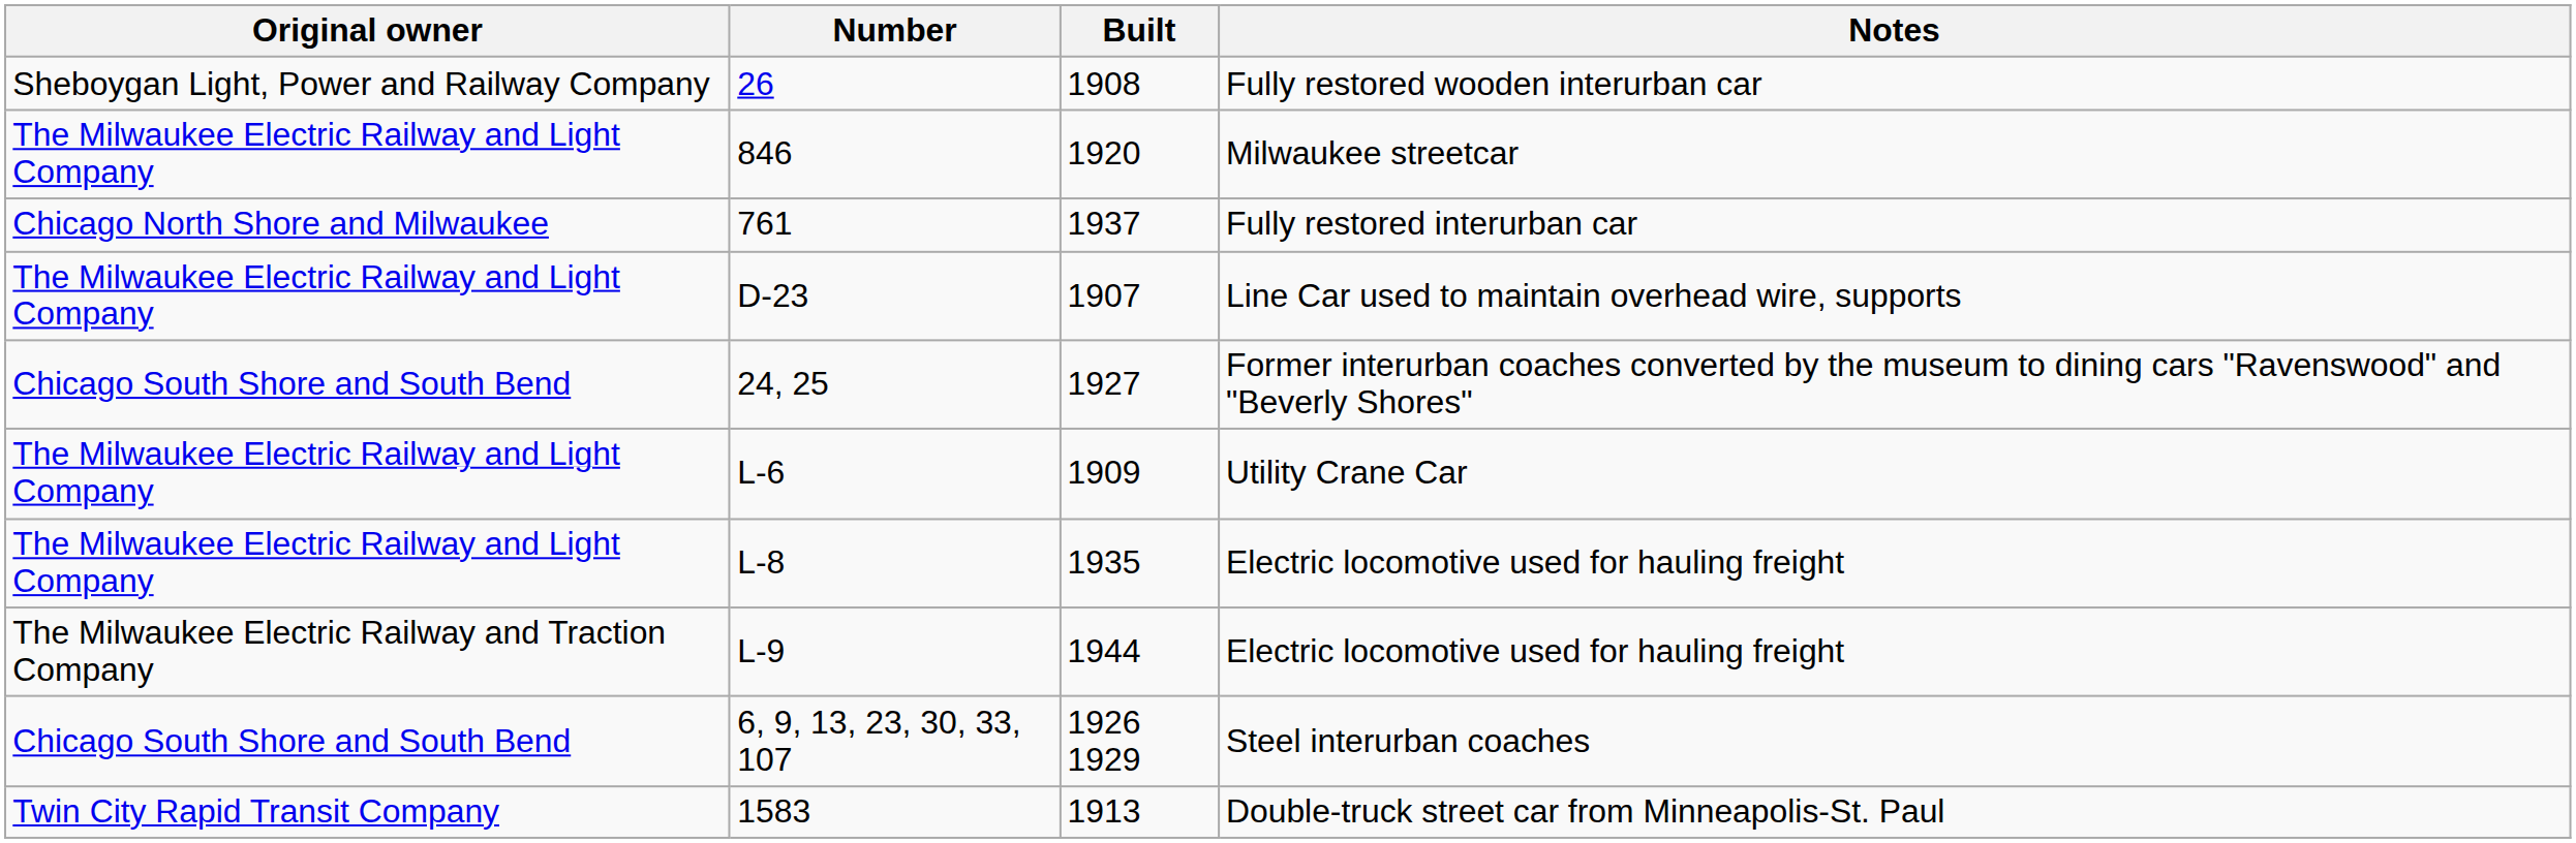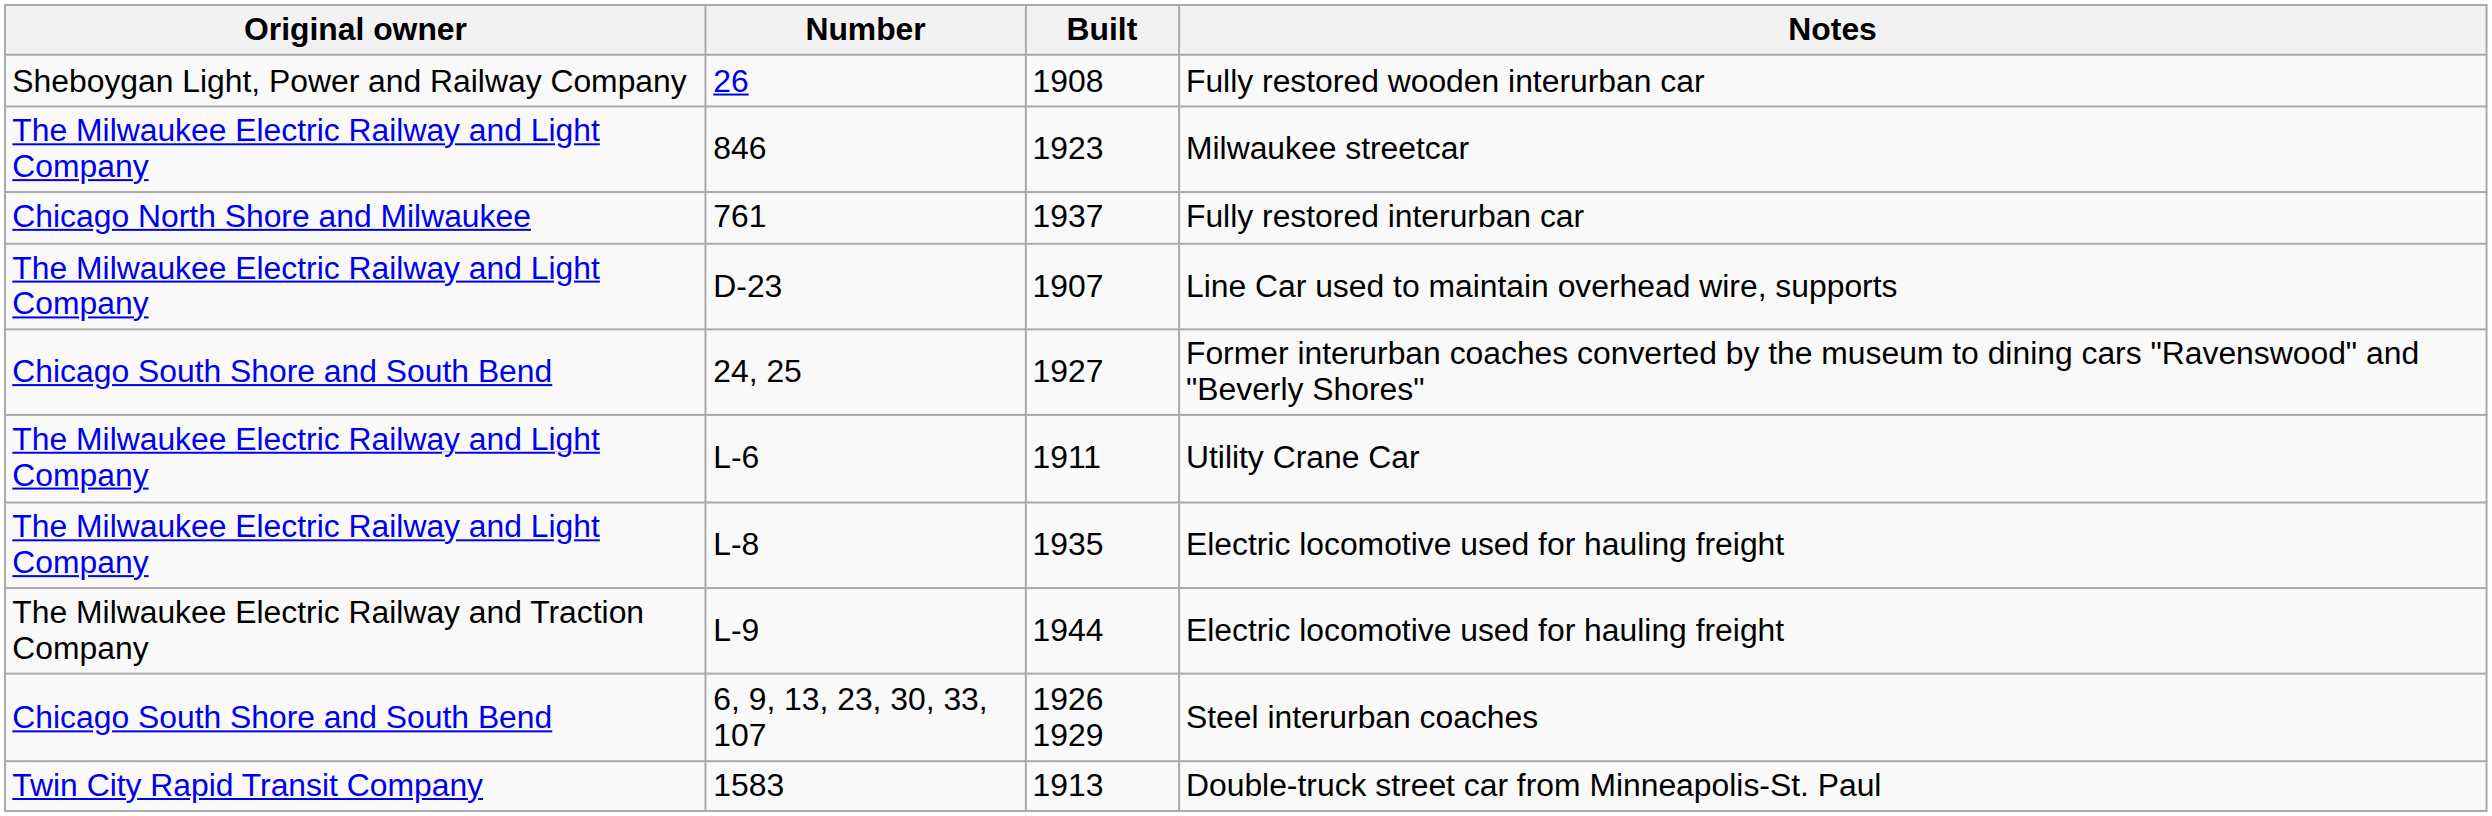Milwaukee streetcar | Built: 1920 -> 1923
Utility Crane Car | Built: 1909 -> 1911
